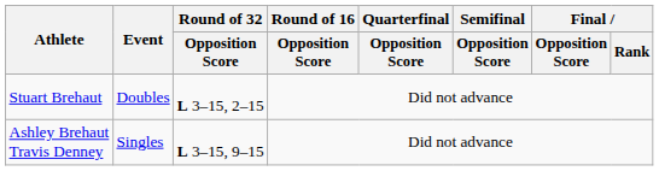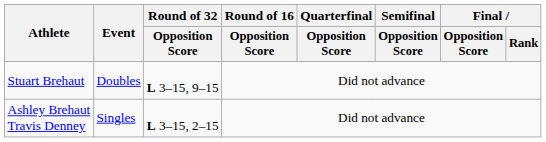Stuart Brehaut | Round of 32 / Opposition Score: L 3–15, 2–15 -> L 3–15, 9–15
Ashley Brehaut Travis Denney | Round of 32 / Opposition Score: L 3–15, 9–15 -> L 3–15, 2–15
